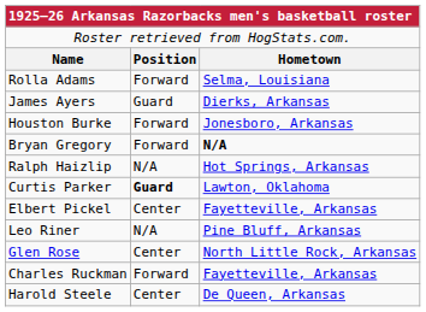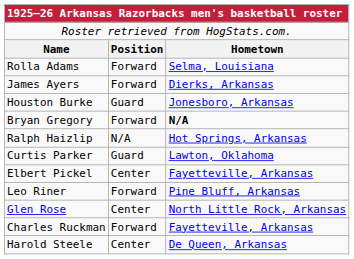James Ayers | column 2: Guard -> Forward
Houston Burke | column 2: Forward -> Guard
Curtis Parker | column 2: bold -> normal
Leo Riner | column 2: N/A -> Forward
